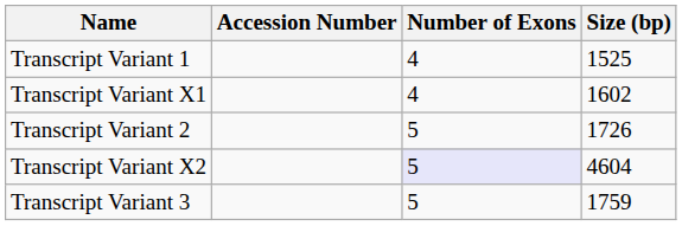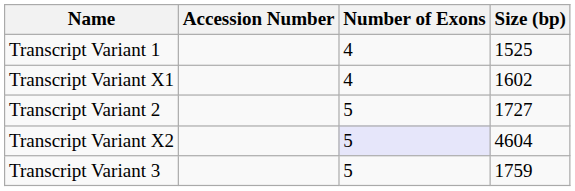Transcript Variant 2 | Size (bp): 1726 -> 1727
